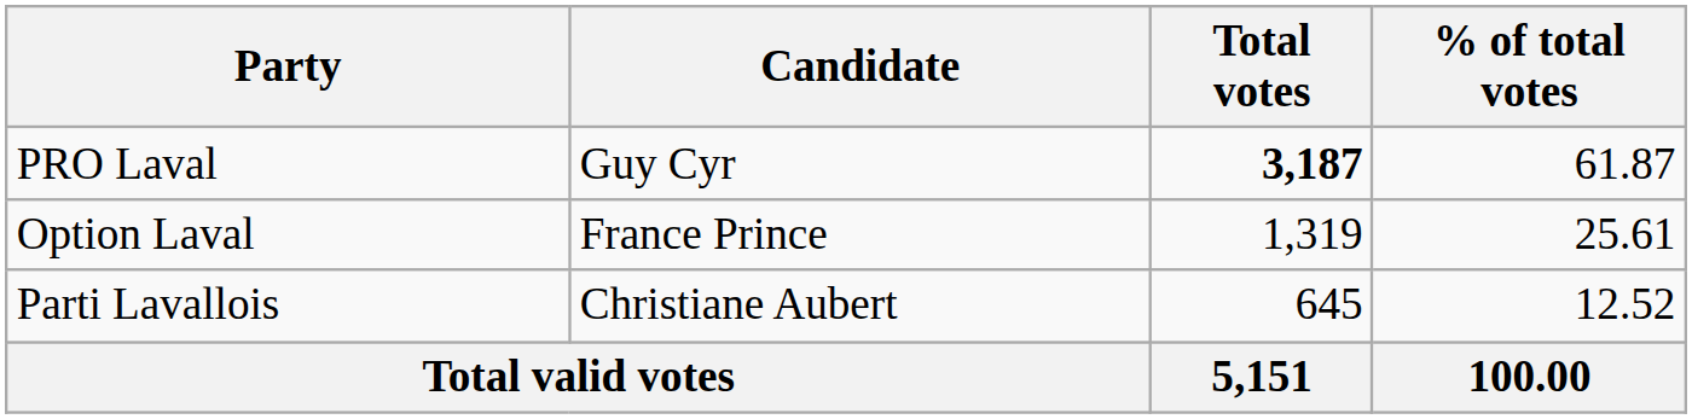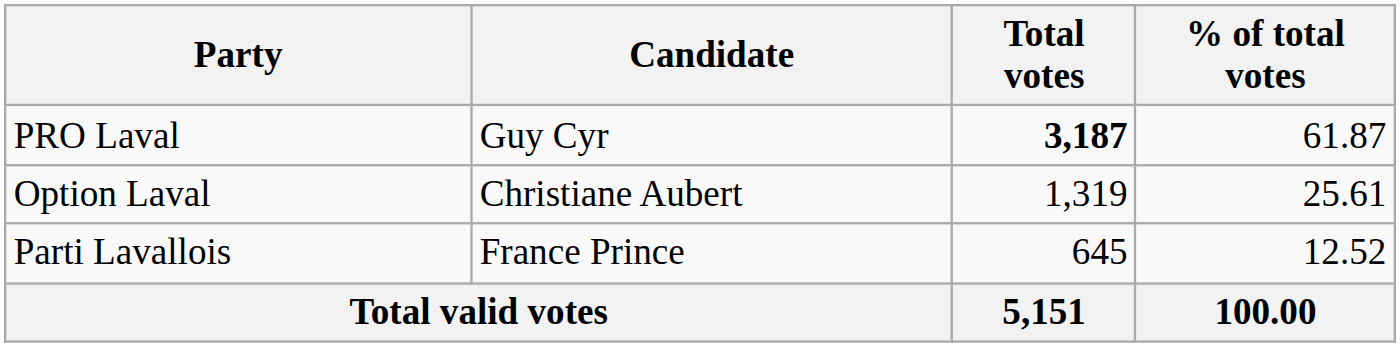Option Laval | Candidate: France Prince -> Christiane Aubert
Parti Lavallois | Candidate: Christiane Aubert -> France Prince
